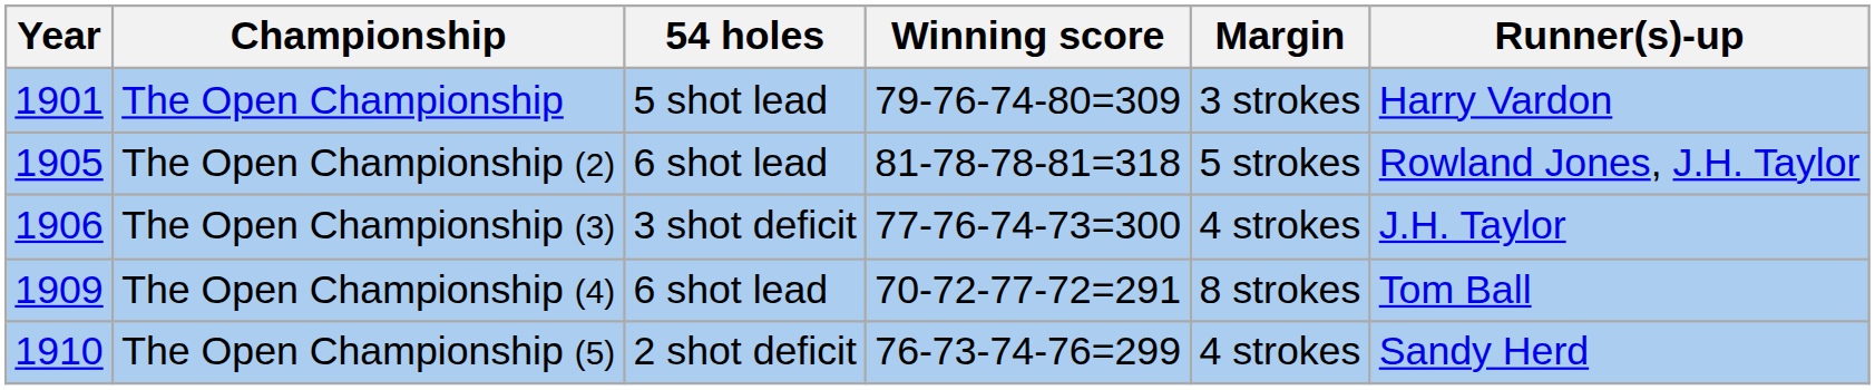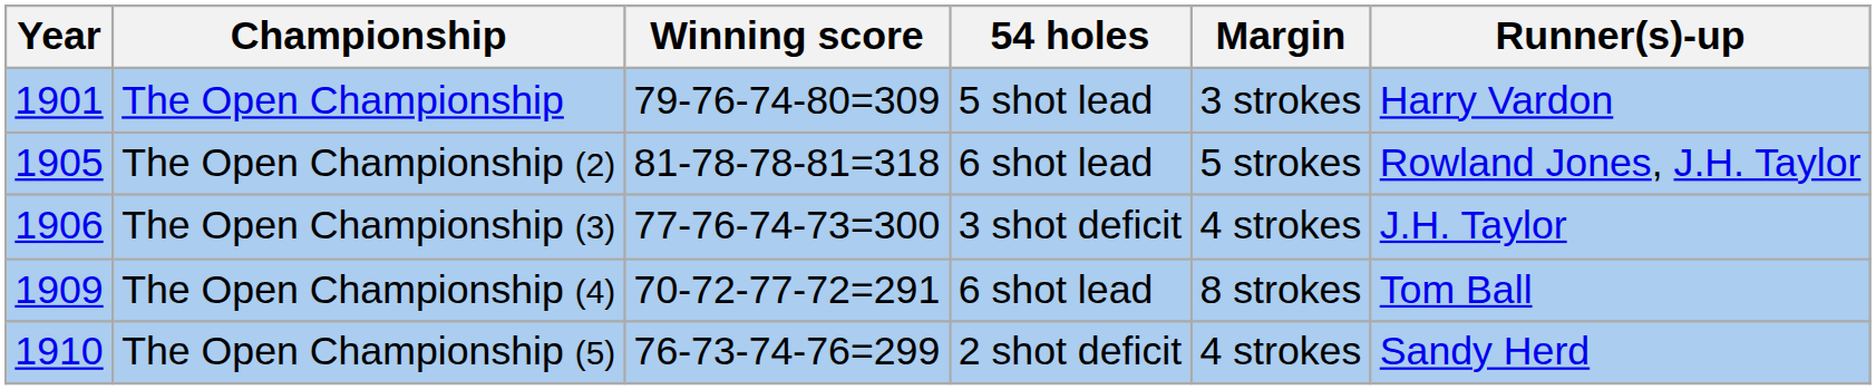columns swapped: 54 holes <-> Winning score
